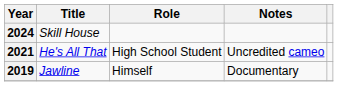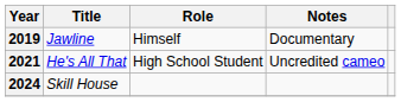rows swapped: 2019 <-> 2024
